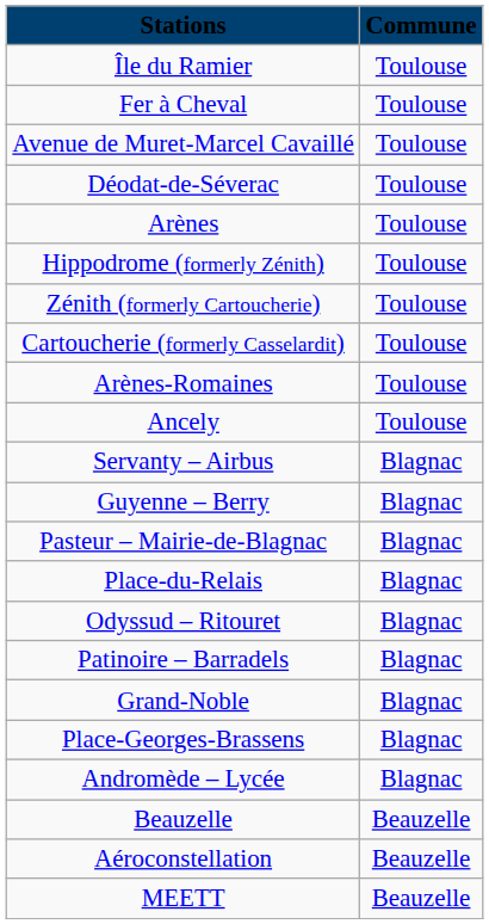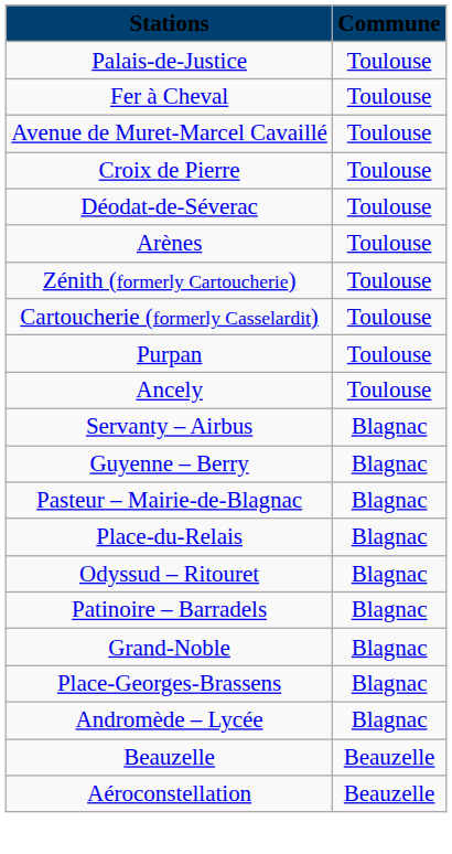+ row: Palais-de-Justice | Toulouse
- row: Île du Ramier | Toulouse
+ row: Croix de Pierre | Toulouse
- row: Hippodrome (formerly Zénith) | Toulouse
+ row: Purpan | Toulouse
- row: Arènes-Romaines | Toulouse
- row: MEETT | Beauzelle
